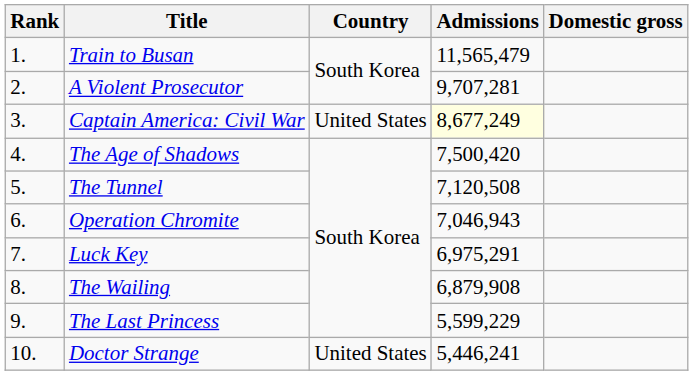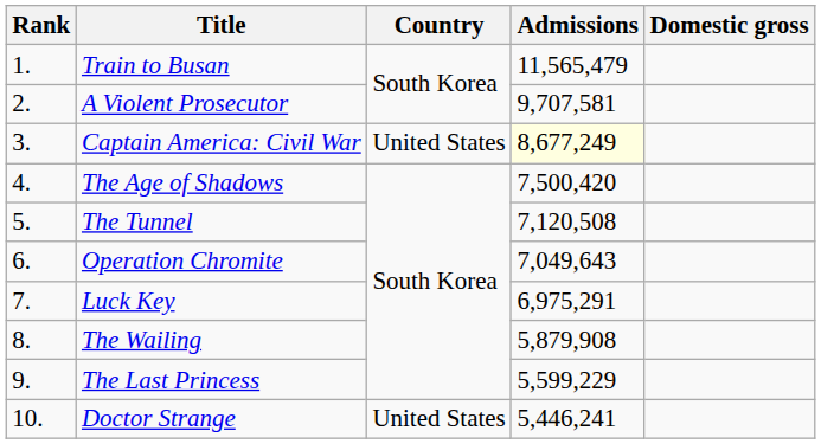A Violent Prosecutor | Admissions: 9,707,281 -> 9,707,581
Operation Chromite | Admissions: 7,046,943 -> 7,049,643
The Wailing | Admissions: 6,879,908 -> 5,879,908
